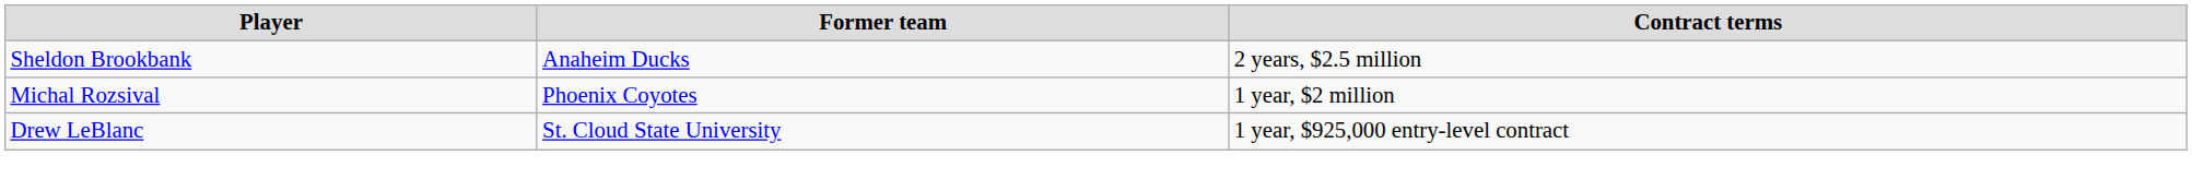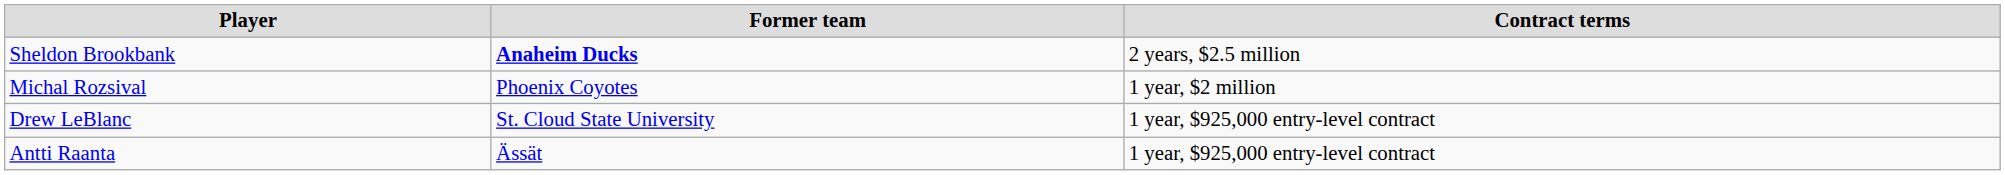Sheldon Brookbank | Former team: normal -> bold
+ row: Antti Raanta | Ässät | 1 year, $925,000 entry-level contract
